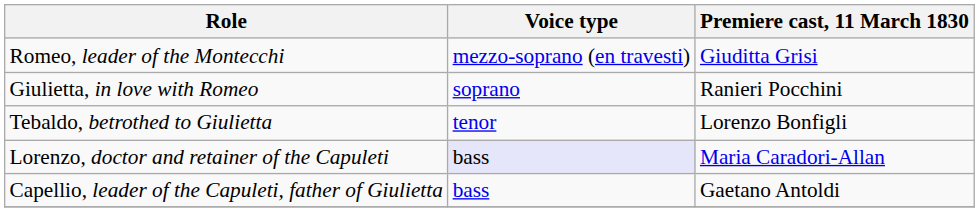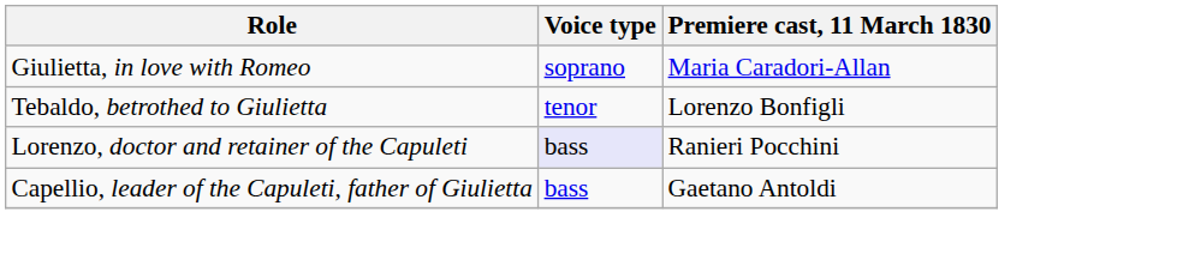- row: Romeo, leader of the Montecchi | mezzo-soprano (en travesti) | Giuditta Grisi
Giulietta, in love with Romeo | Premiere cast, 11 March 1830: Ranieri Pocchini -> Maria Caradori-Allan
Lorenzo, doctor and retainer of the Capuleti | Premiere cast, 11 March 1830: Maria Caradori-Allan -> Ranieri Pocchini
